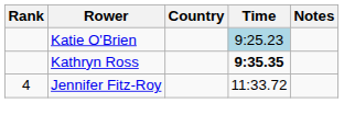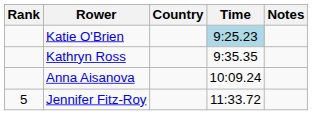Kathryn Ross | Time: bold -> normal
+ row: Anna Aisanova | 10:09.24
Jennifer Fitz-Roy | Rank: 4 -> 5
